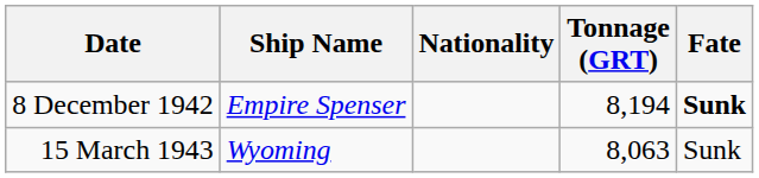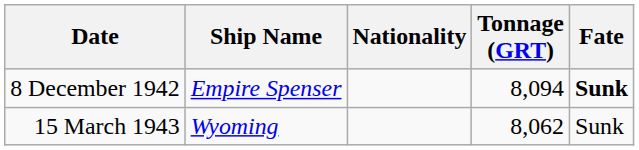8 December 1942 | Tonnage (GRT): 8,194 -> 8,094
15 March 1943 | Tonnage (GRT): 8,063 -> 8,062
